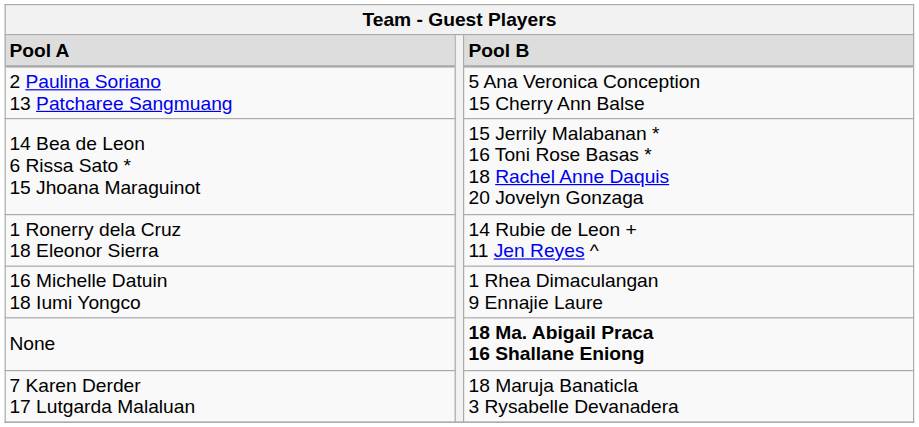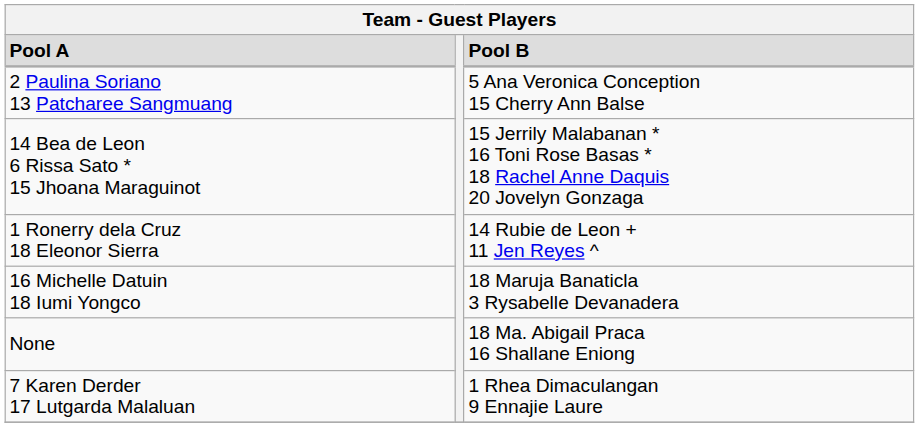16 Michelle Datuin 18 Iumi Yongco | Pool B: 1 Rhea Dimaculangan 9 Ennajie Laure -> 18 Maruja Banaticla 3 Rysabelle Devanadera
None | Pool B: bold -> normal
7 Karen Derder 17 Lutgarda Malaluan | Pool B: 18 Maruja Banaticla 3 Rysabelle Devanadera -> 1 Rhea Dimaculangan 9 Ennajie Laure
